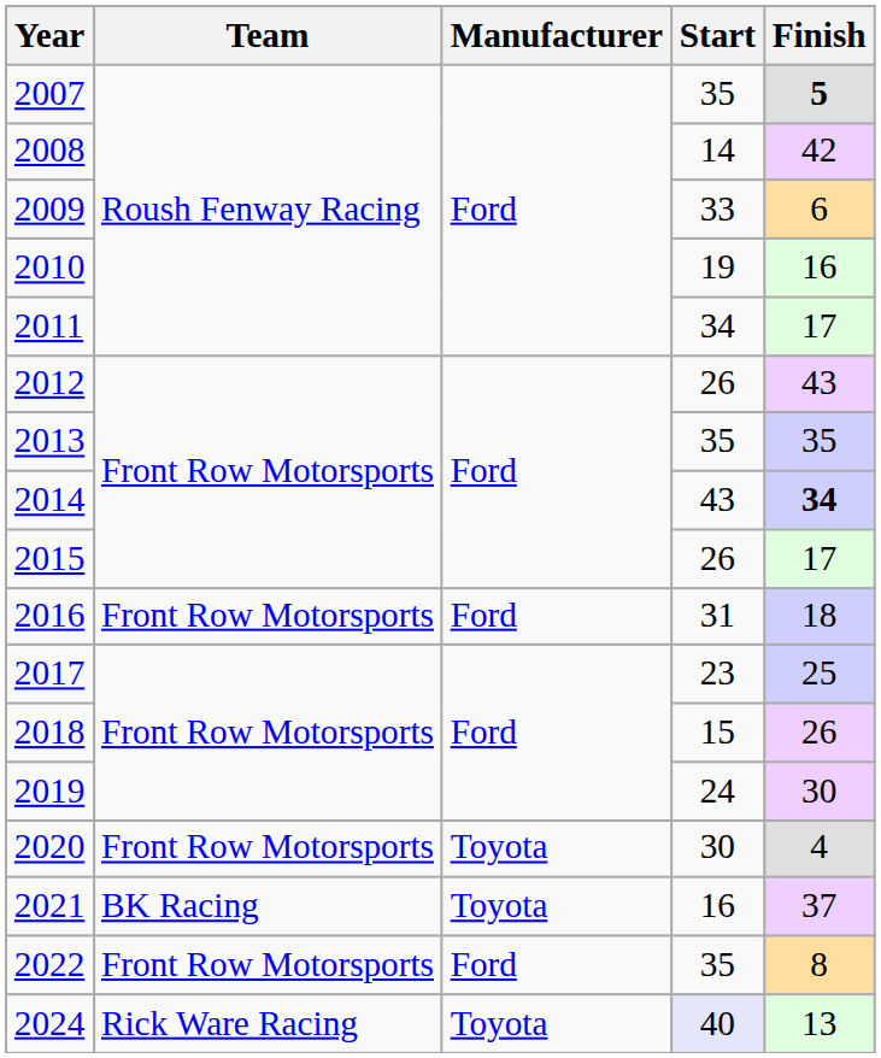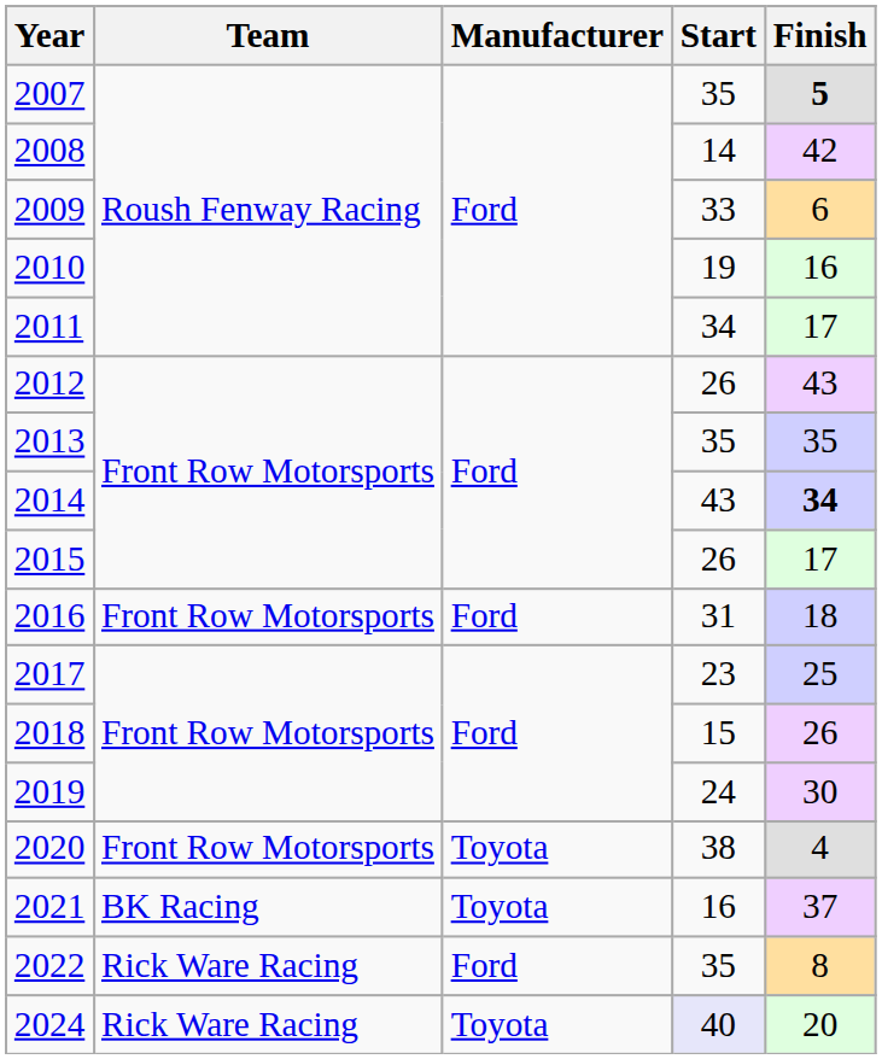2020 | Start: 30 -> 38
2022 | Team: Front Row Motorsports -> Rick Ware Racing
2024 | Finish: 13 -> 20
